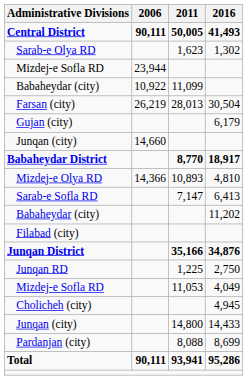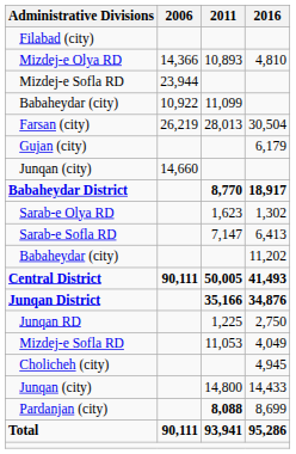rows swapped: Central District <-> Filabad (city)
rows swapped: Mizdej-e Olya RD <-> Sarab-e Olya RD
Pardanjan (city) | 2011: normal -> bold
